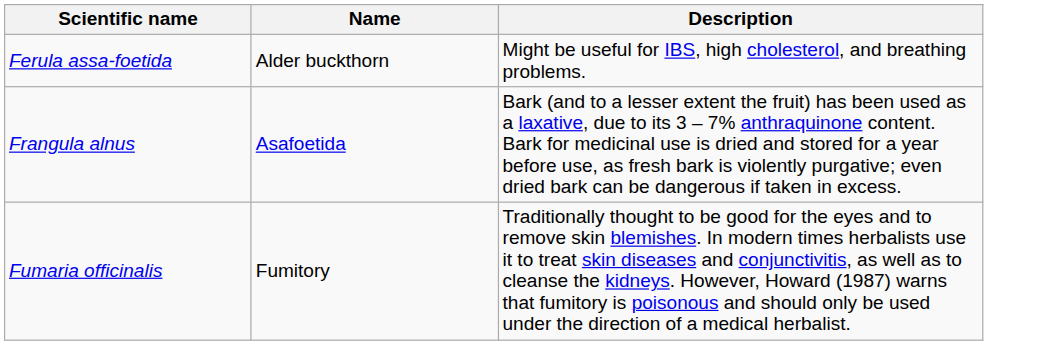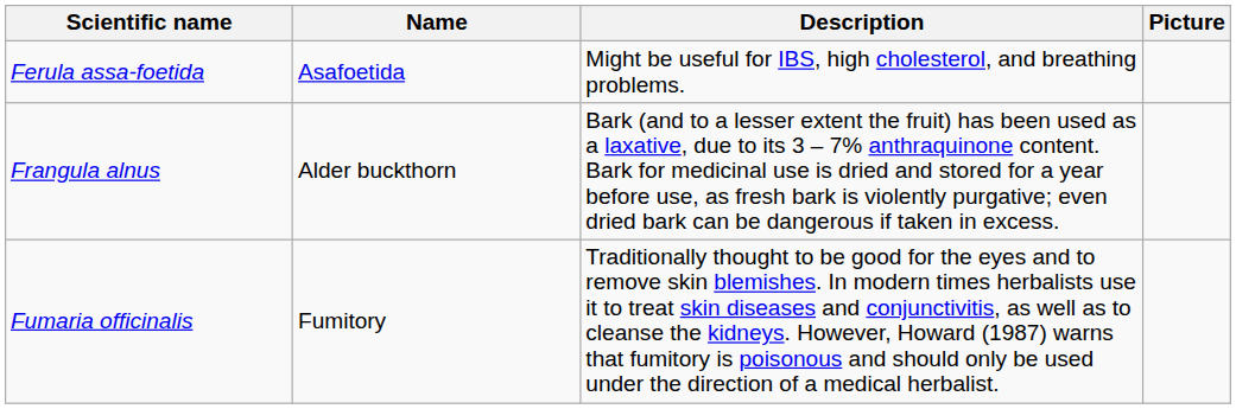+ column: Picture
Ferula assa-foetida | Name: Alder buckthorn -> Asafoetida
Frangula alnus | Name: Asafoetida -> Alder buckthorn
